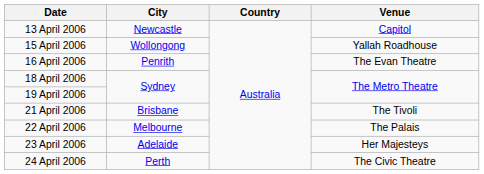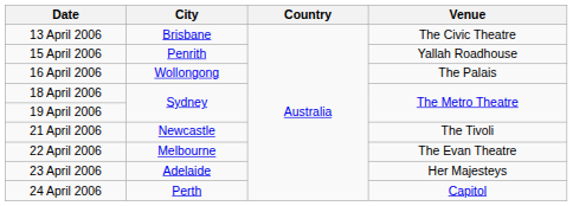13 April 2006 | City: Newcastle -> Brisbane
13 April 2006 | Venue: Capitol -> The Civic Theatre
15 April 2006 | City: Wollongong -> Penrith
16 April 2006 | City: Penrith -> Wollongong
16 April 2006 | Venue: The Evan Theatre -> The Palais
21 April 2006 | City: Brisbane -> Newcastle
22 April 2006 | Venue: The Palais -> The Evan Theatre
24 April 2006 | Venue: The Civic Theatre -> Capitol
